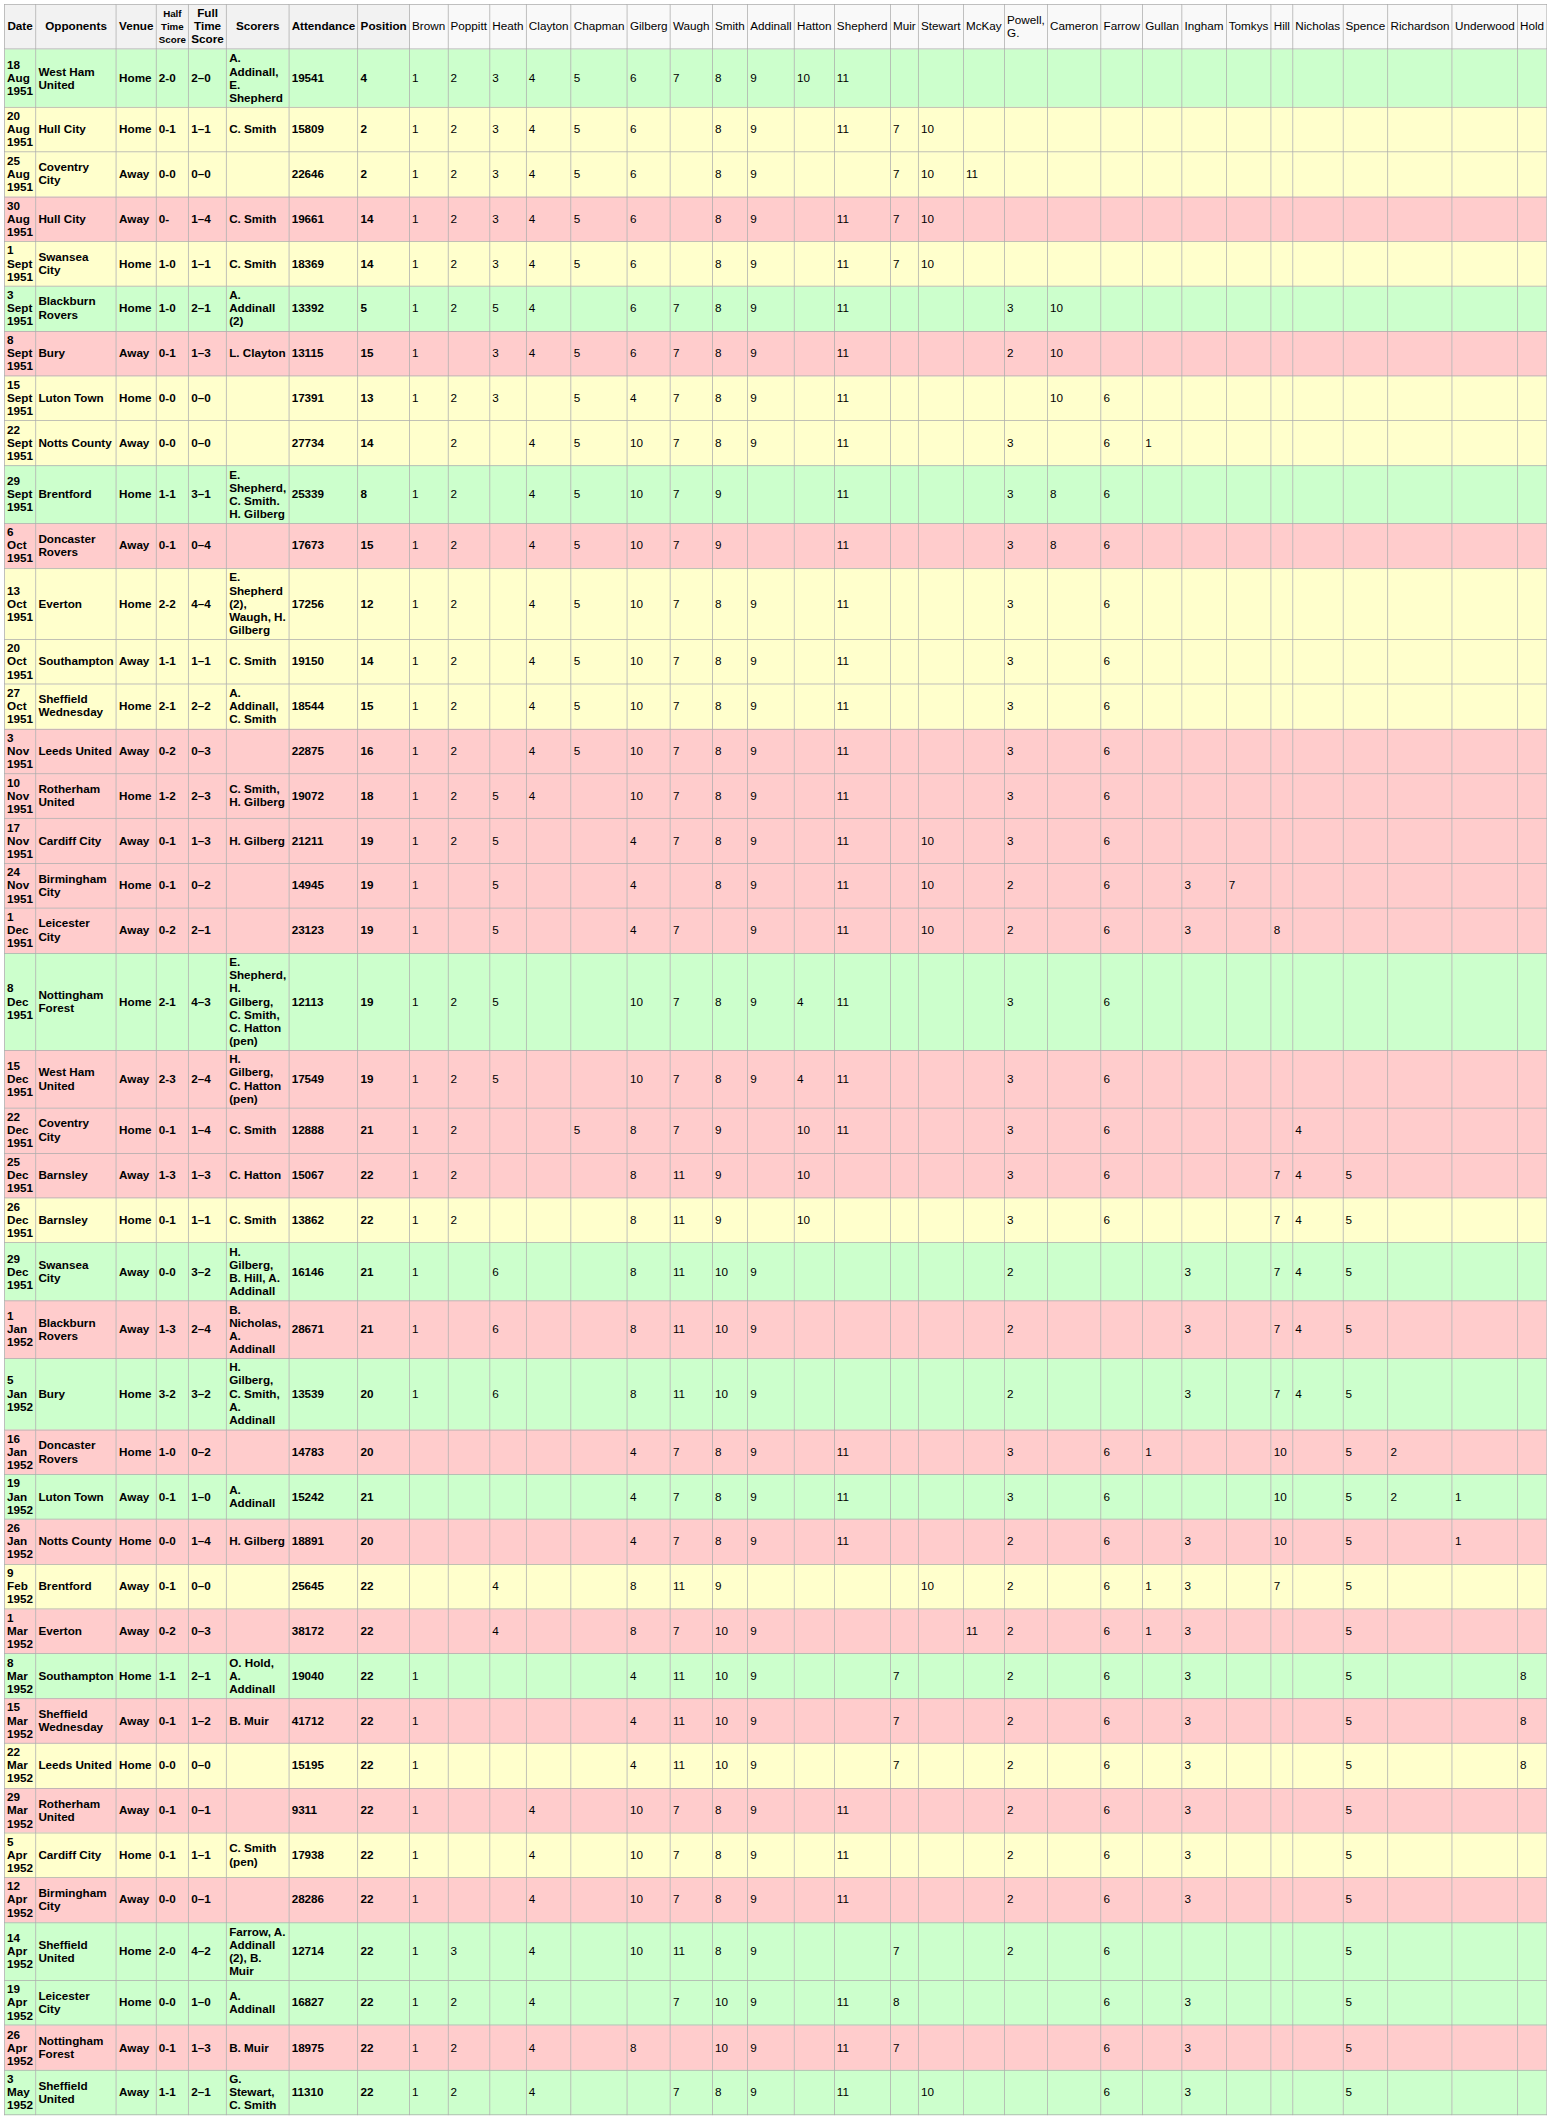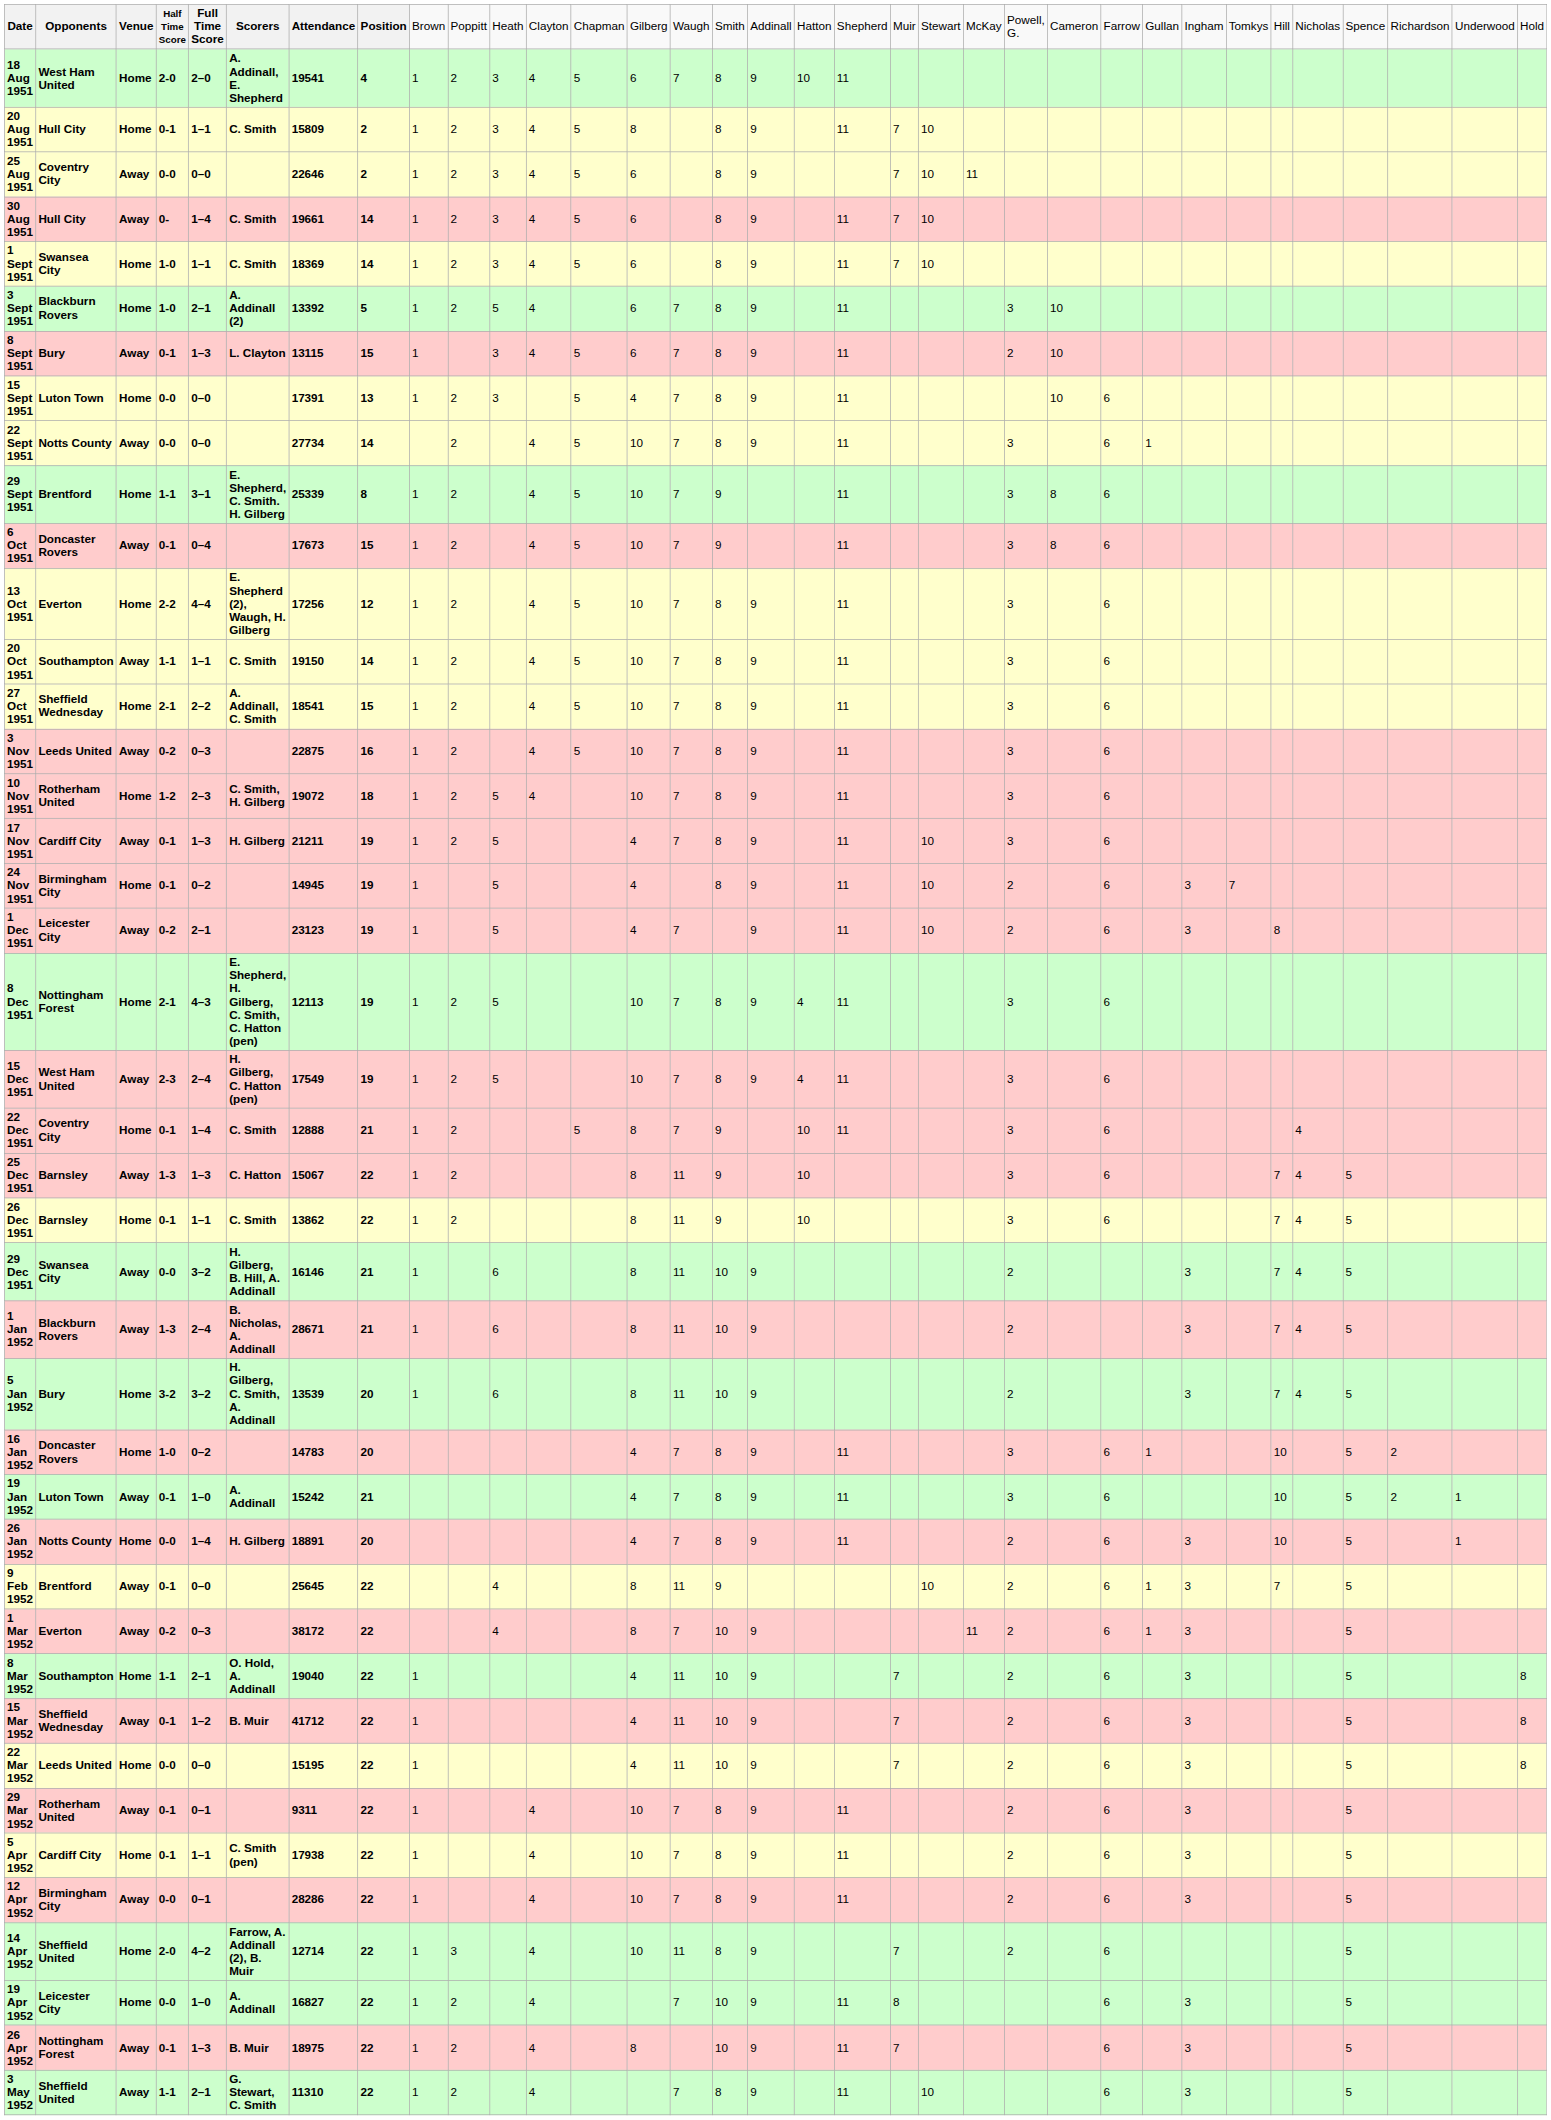20 Aug 1951 | column 14: 6 -> 8
27 Oct 1951 | column 7: 18544 -> 18541
